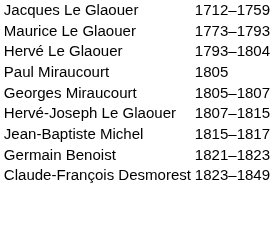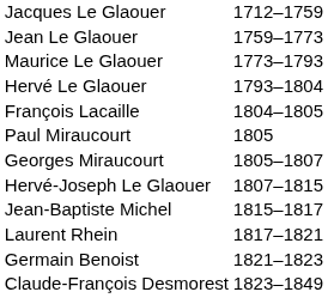+ row: Jean Le Glaouer | 1759–1773
+ row: François Lacaille | 1804–1805
+ row: Laurent Rhein | 1817–1821
